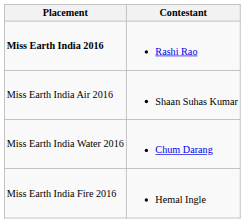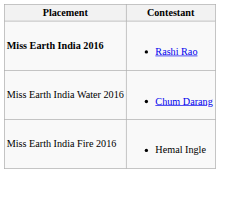- row: Miss Earth India Air 2016 | Shaan Suhas Kumar
